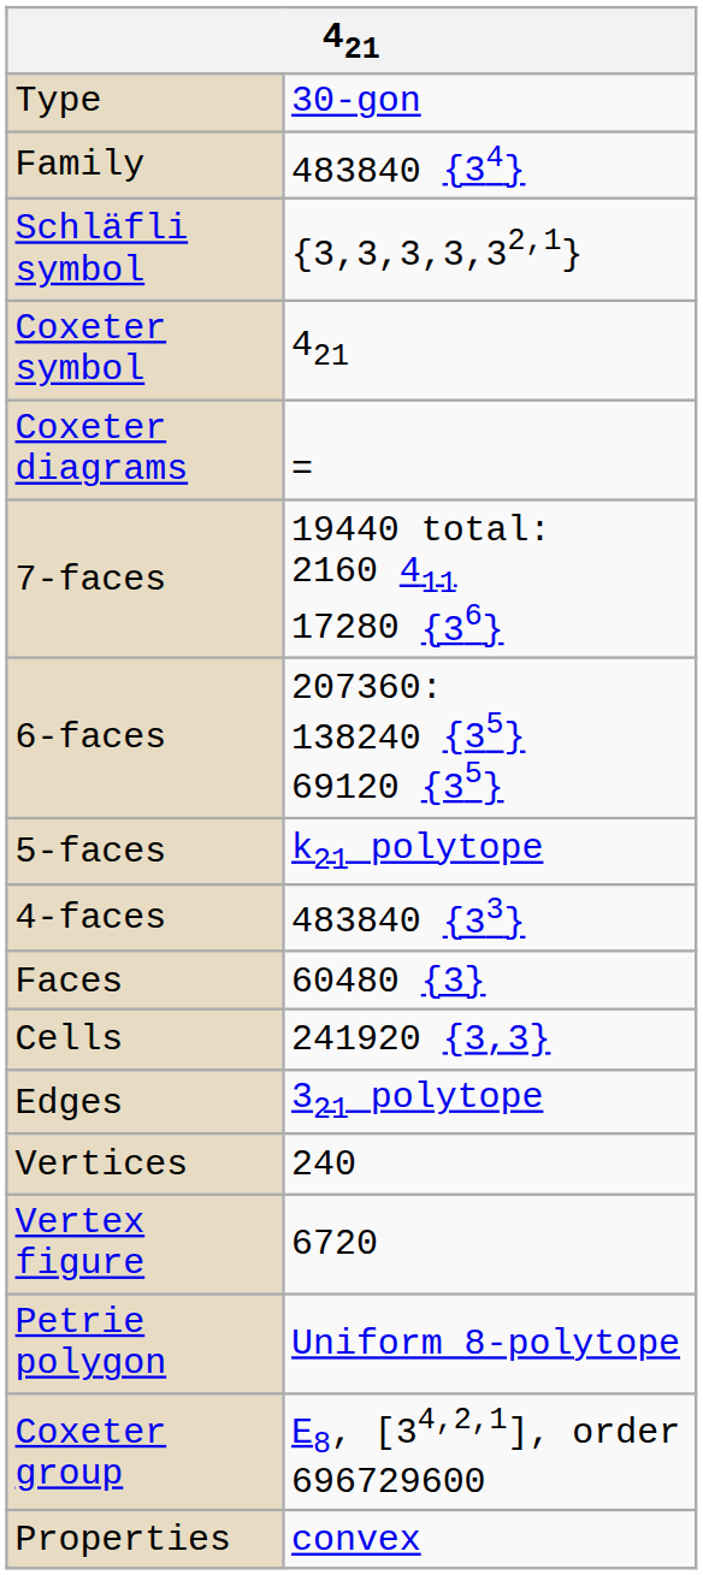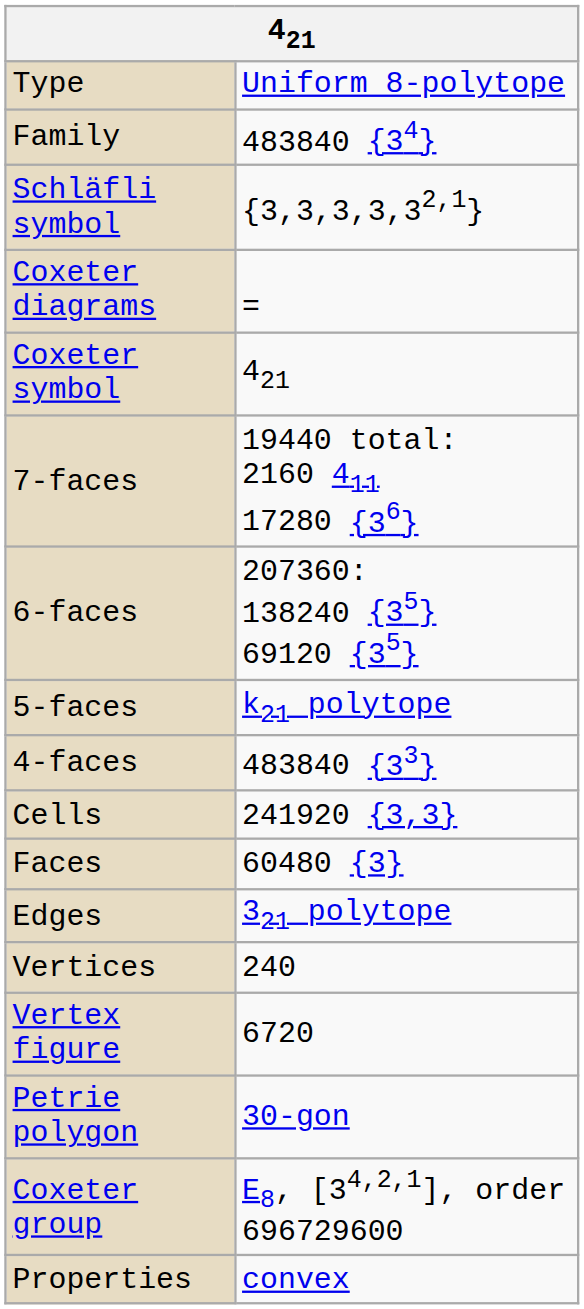Type | column 2: 30-gon -> Uniform 8-polytope
rows swapped: Coxeter symbol <-> Coxeter diagrams
rows swapped: Cells <-> Faces
Petrie polygon | column 2: Uniform 8-polytope -> 30-gon
